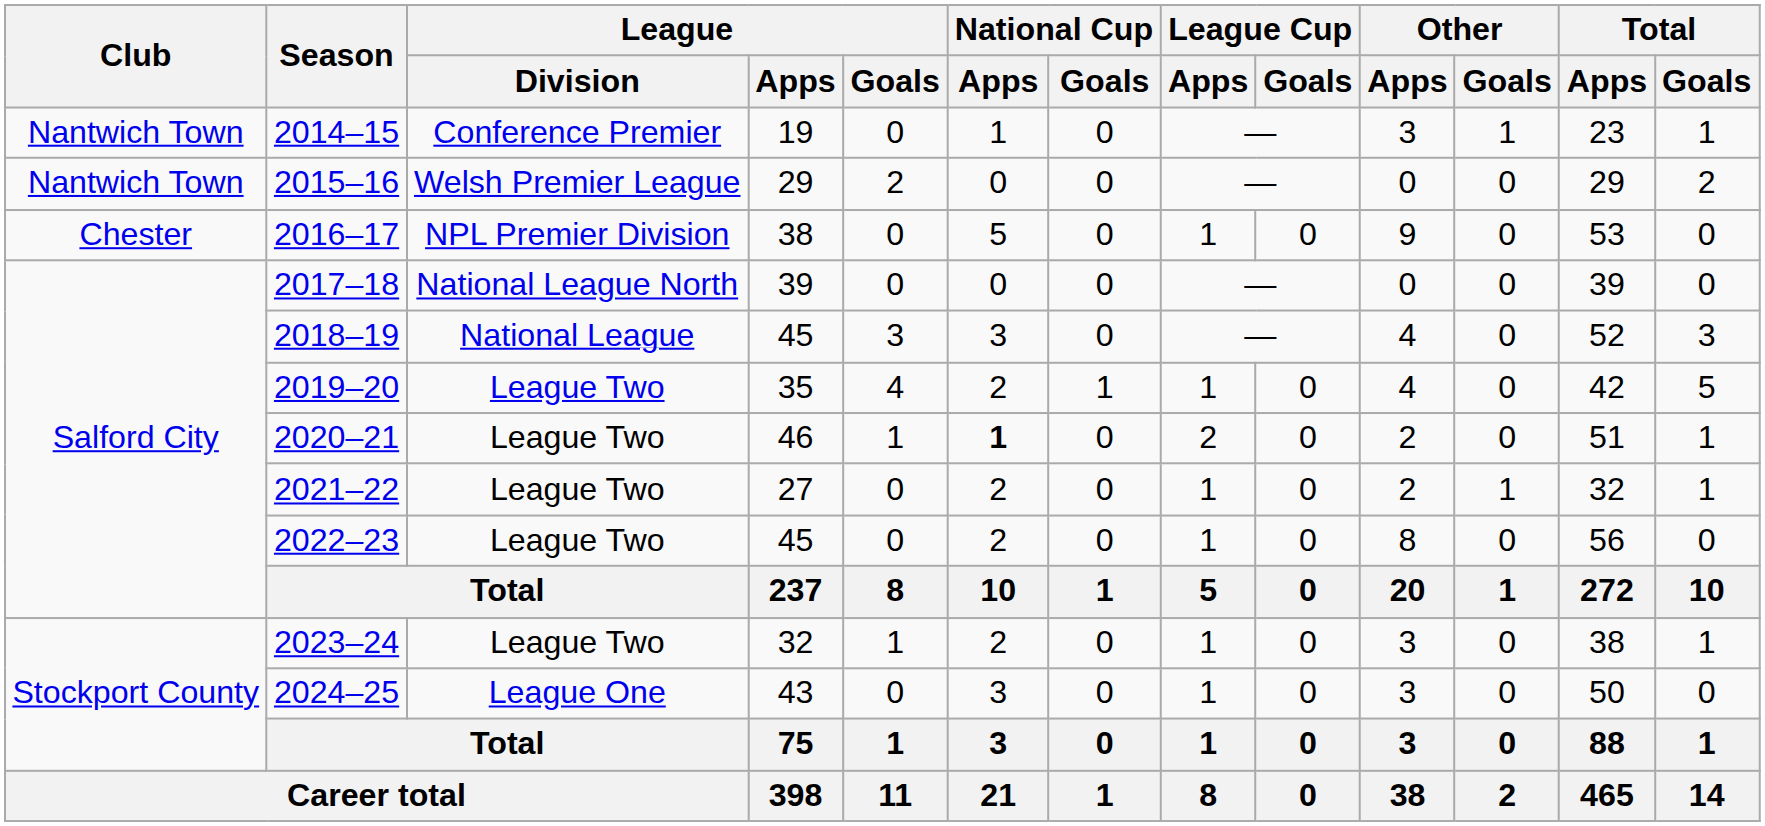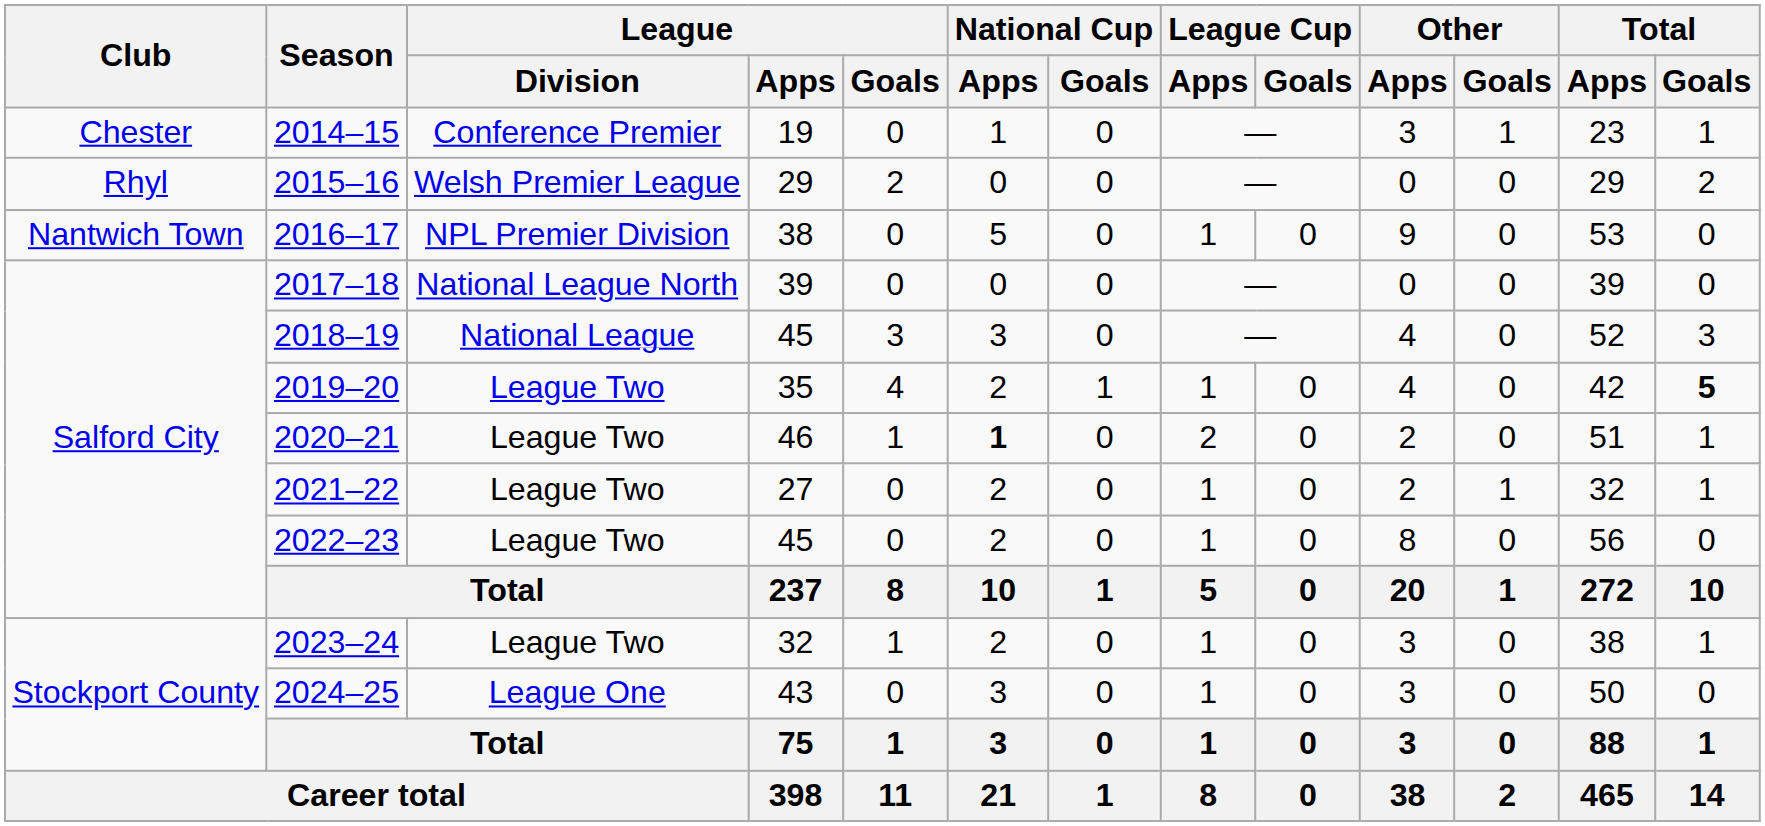2014–15 | Club: Nantwich Town -> Chester
2015–16 | Club: Nantwich Town -> Rhyl
2016–17 | Club: Chester -> Nantwich Town
2019–20 | Total / Goals: normal -> bold
